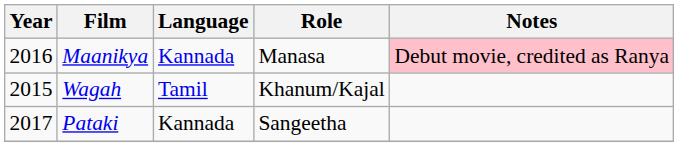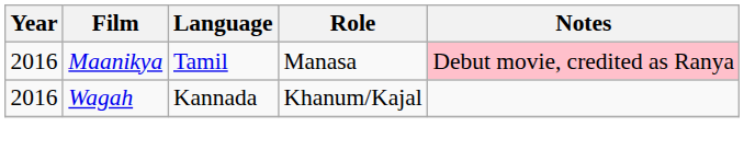Maanikya | Language: Kannada -> Tamil
Wagah | Year: 2015 -> 2016
Wagah | Language: Tamil -> Kannada
- row: 2017 | Pataki | Kannada | Sangeetha
